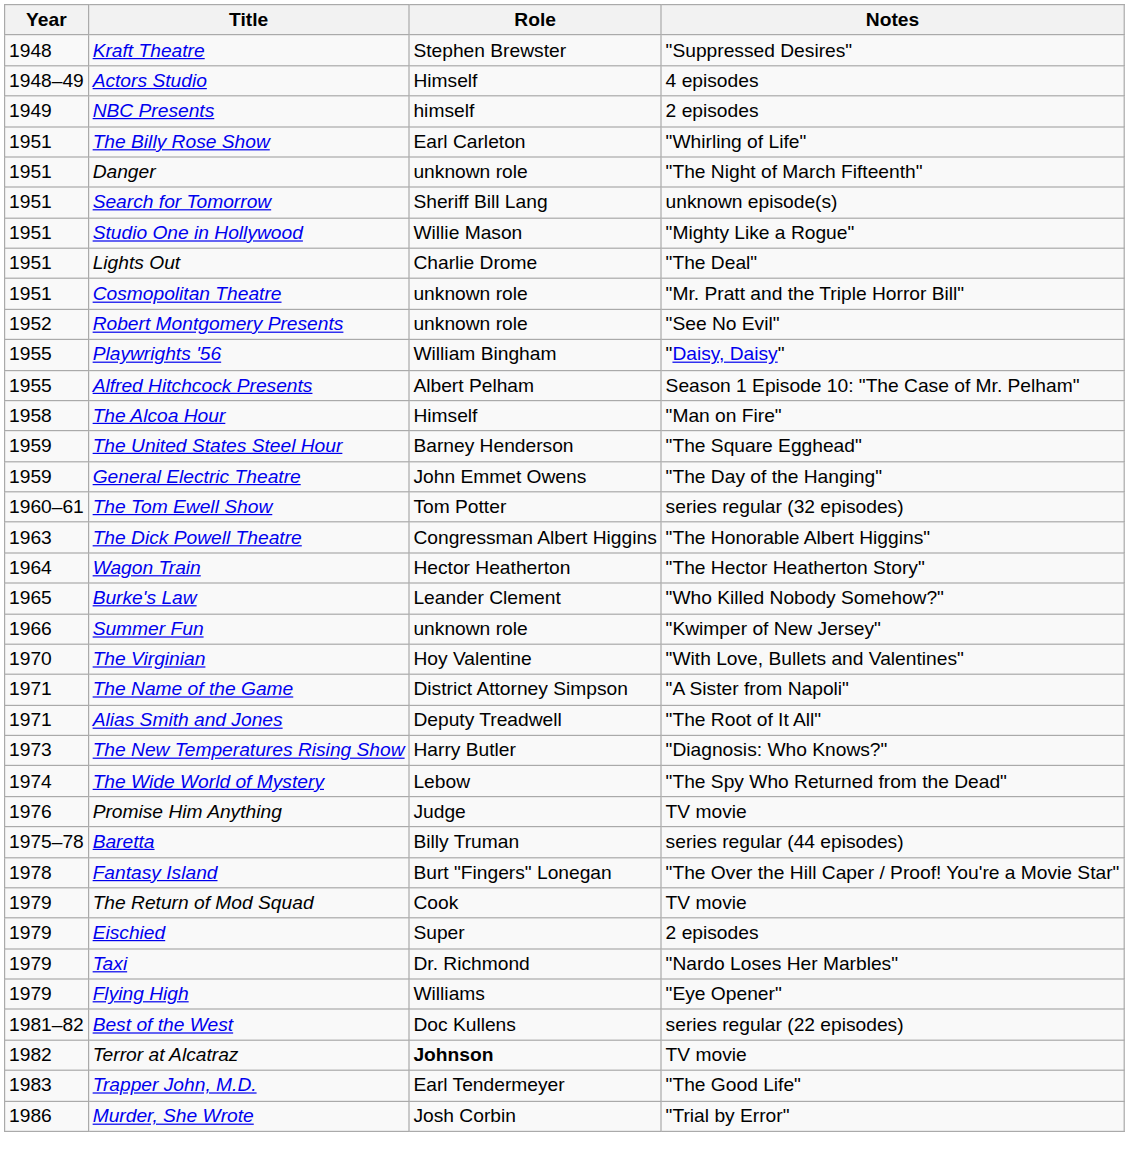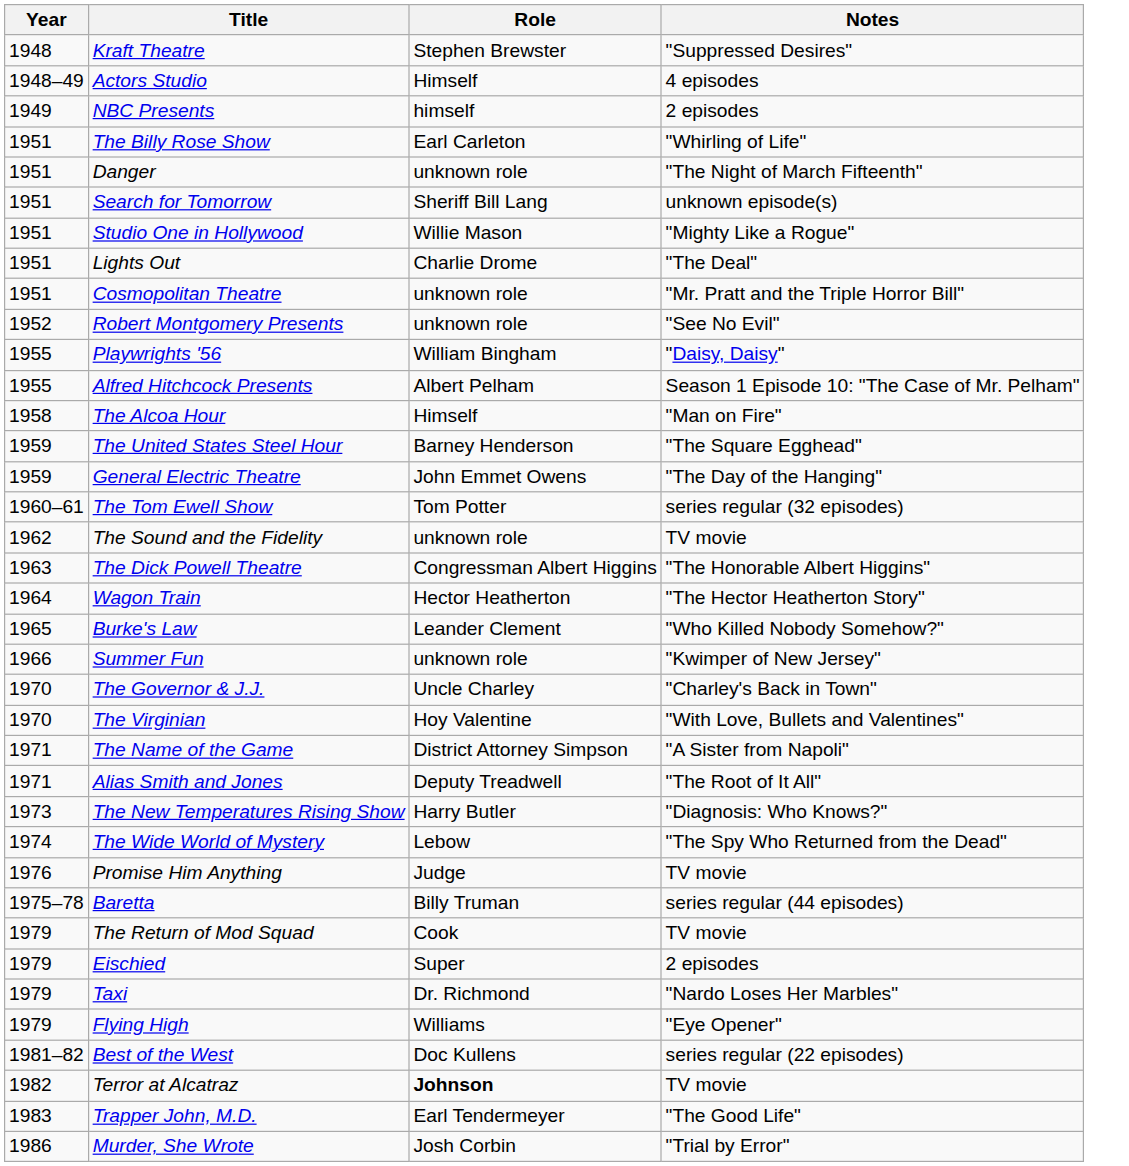+ row: 1962 | The Sound and the Fidelity | unknown role | TV movie
+ row: 1970 | The Governor & J.J. | Uncle Charley | "Charley's Back in Town"
- row: 1978 | Fantasy Island | Burt "Fingers" Lonegan | "The Over the Hill Caper / Proof! You're a Movie Star"
